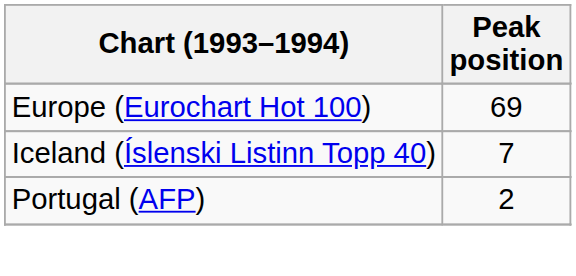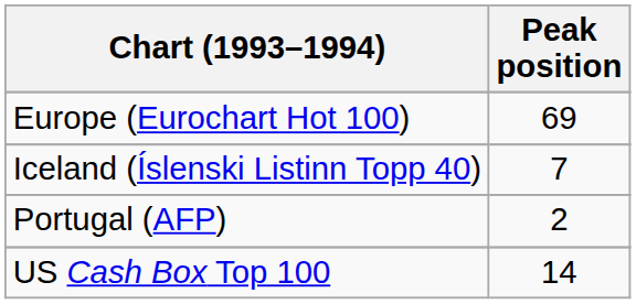+ row: US Cash Box Top 100 | 14
